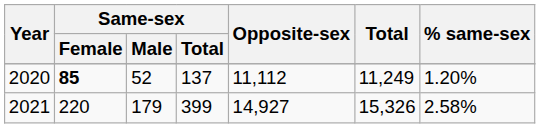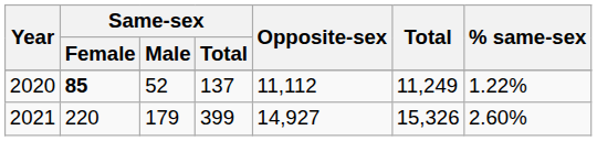2020 | % same-sex: 1.20% -> 1.22%
2021 | % same-sex: 2.58% -> 2.60%
